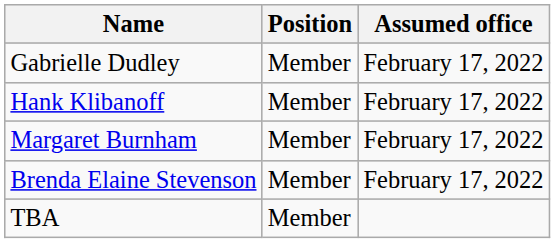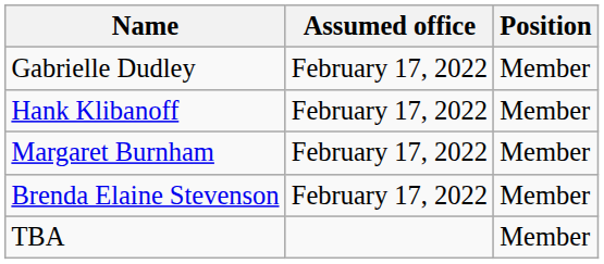columns swapped: Position <-> Assumed office
